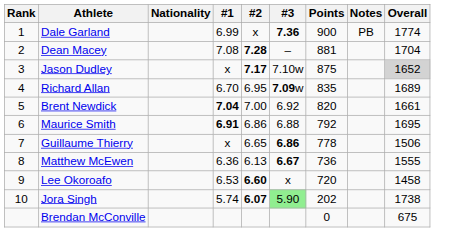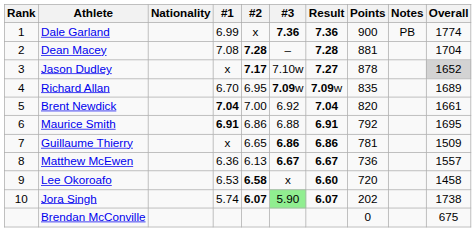+ column: Result | 7.36 | 7.28 | 7.27 | 7.09w | 7.04 | 6.91 | 6.86 | 6.67 | 6.60 | 6.07
Jason Dudley | Points: 875 -> 878
Guillaume Thierry | Points: 778 -> 781
Guillaume Thierry | Overall: 1506 -> 1509
Matthew McEwen | Overall: 1555 -> 1557
Lee Okoroafo | #2: 6.60 -> 6.58
